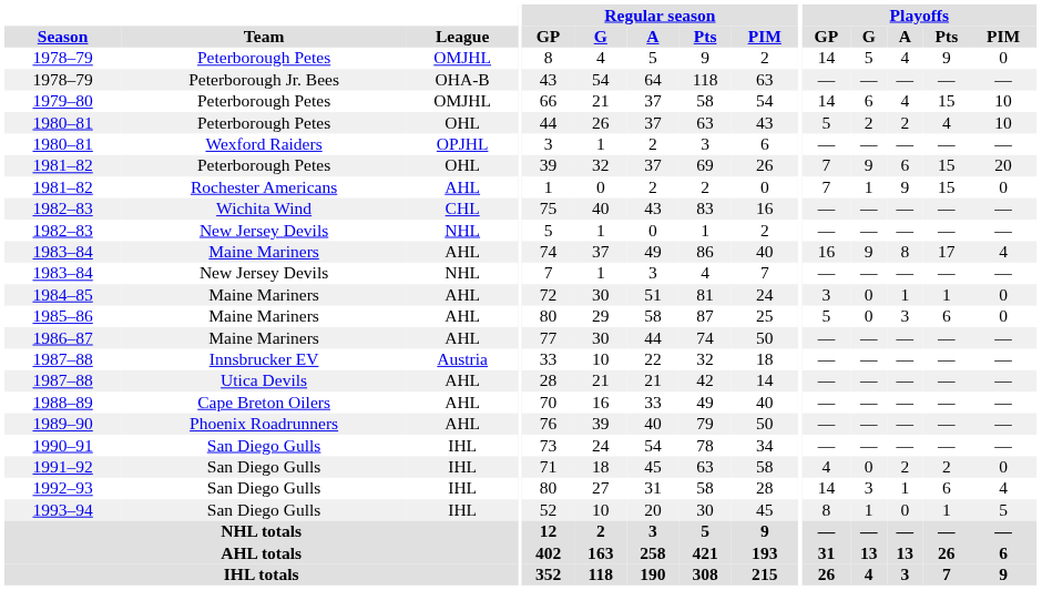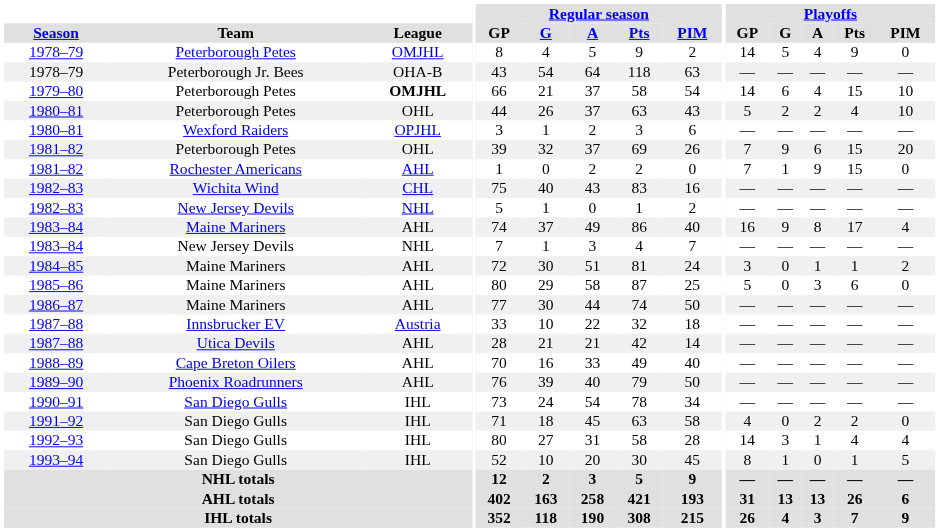1979–80 | League: normal -> bold
1984–85 | Playoffs / PIM: 0 -> 2
1992–93 | Playoffs / Pts: 6 -> 4
